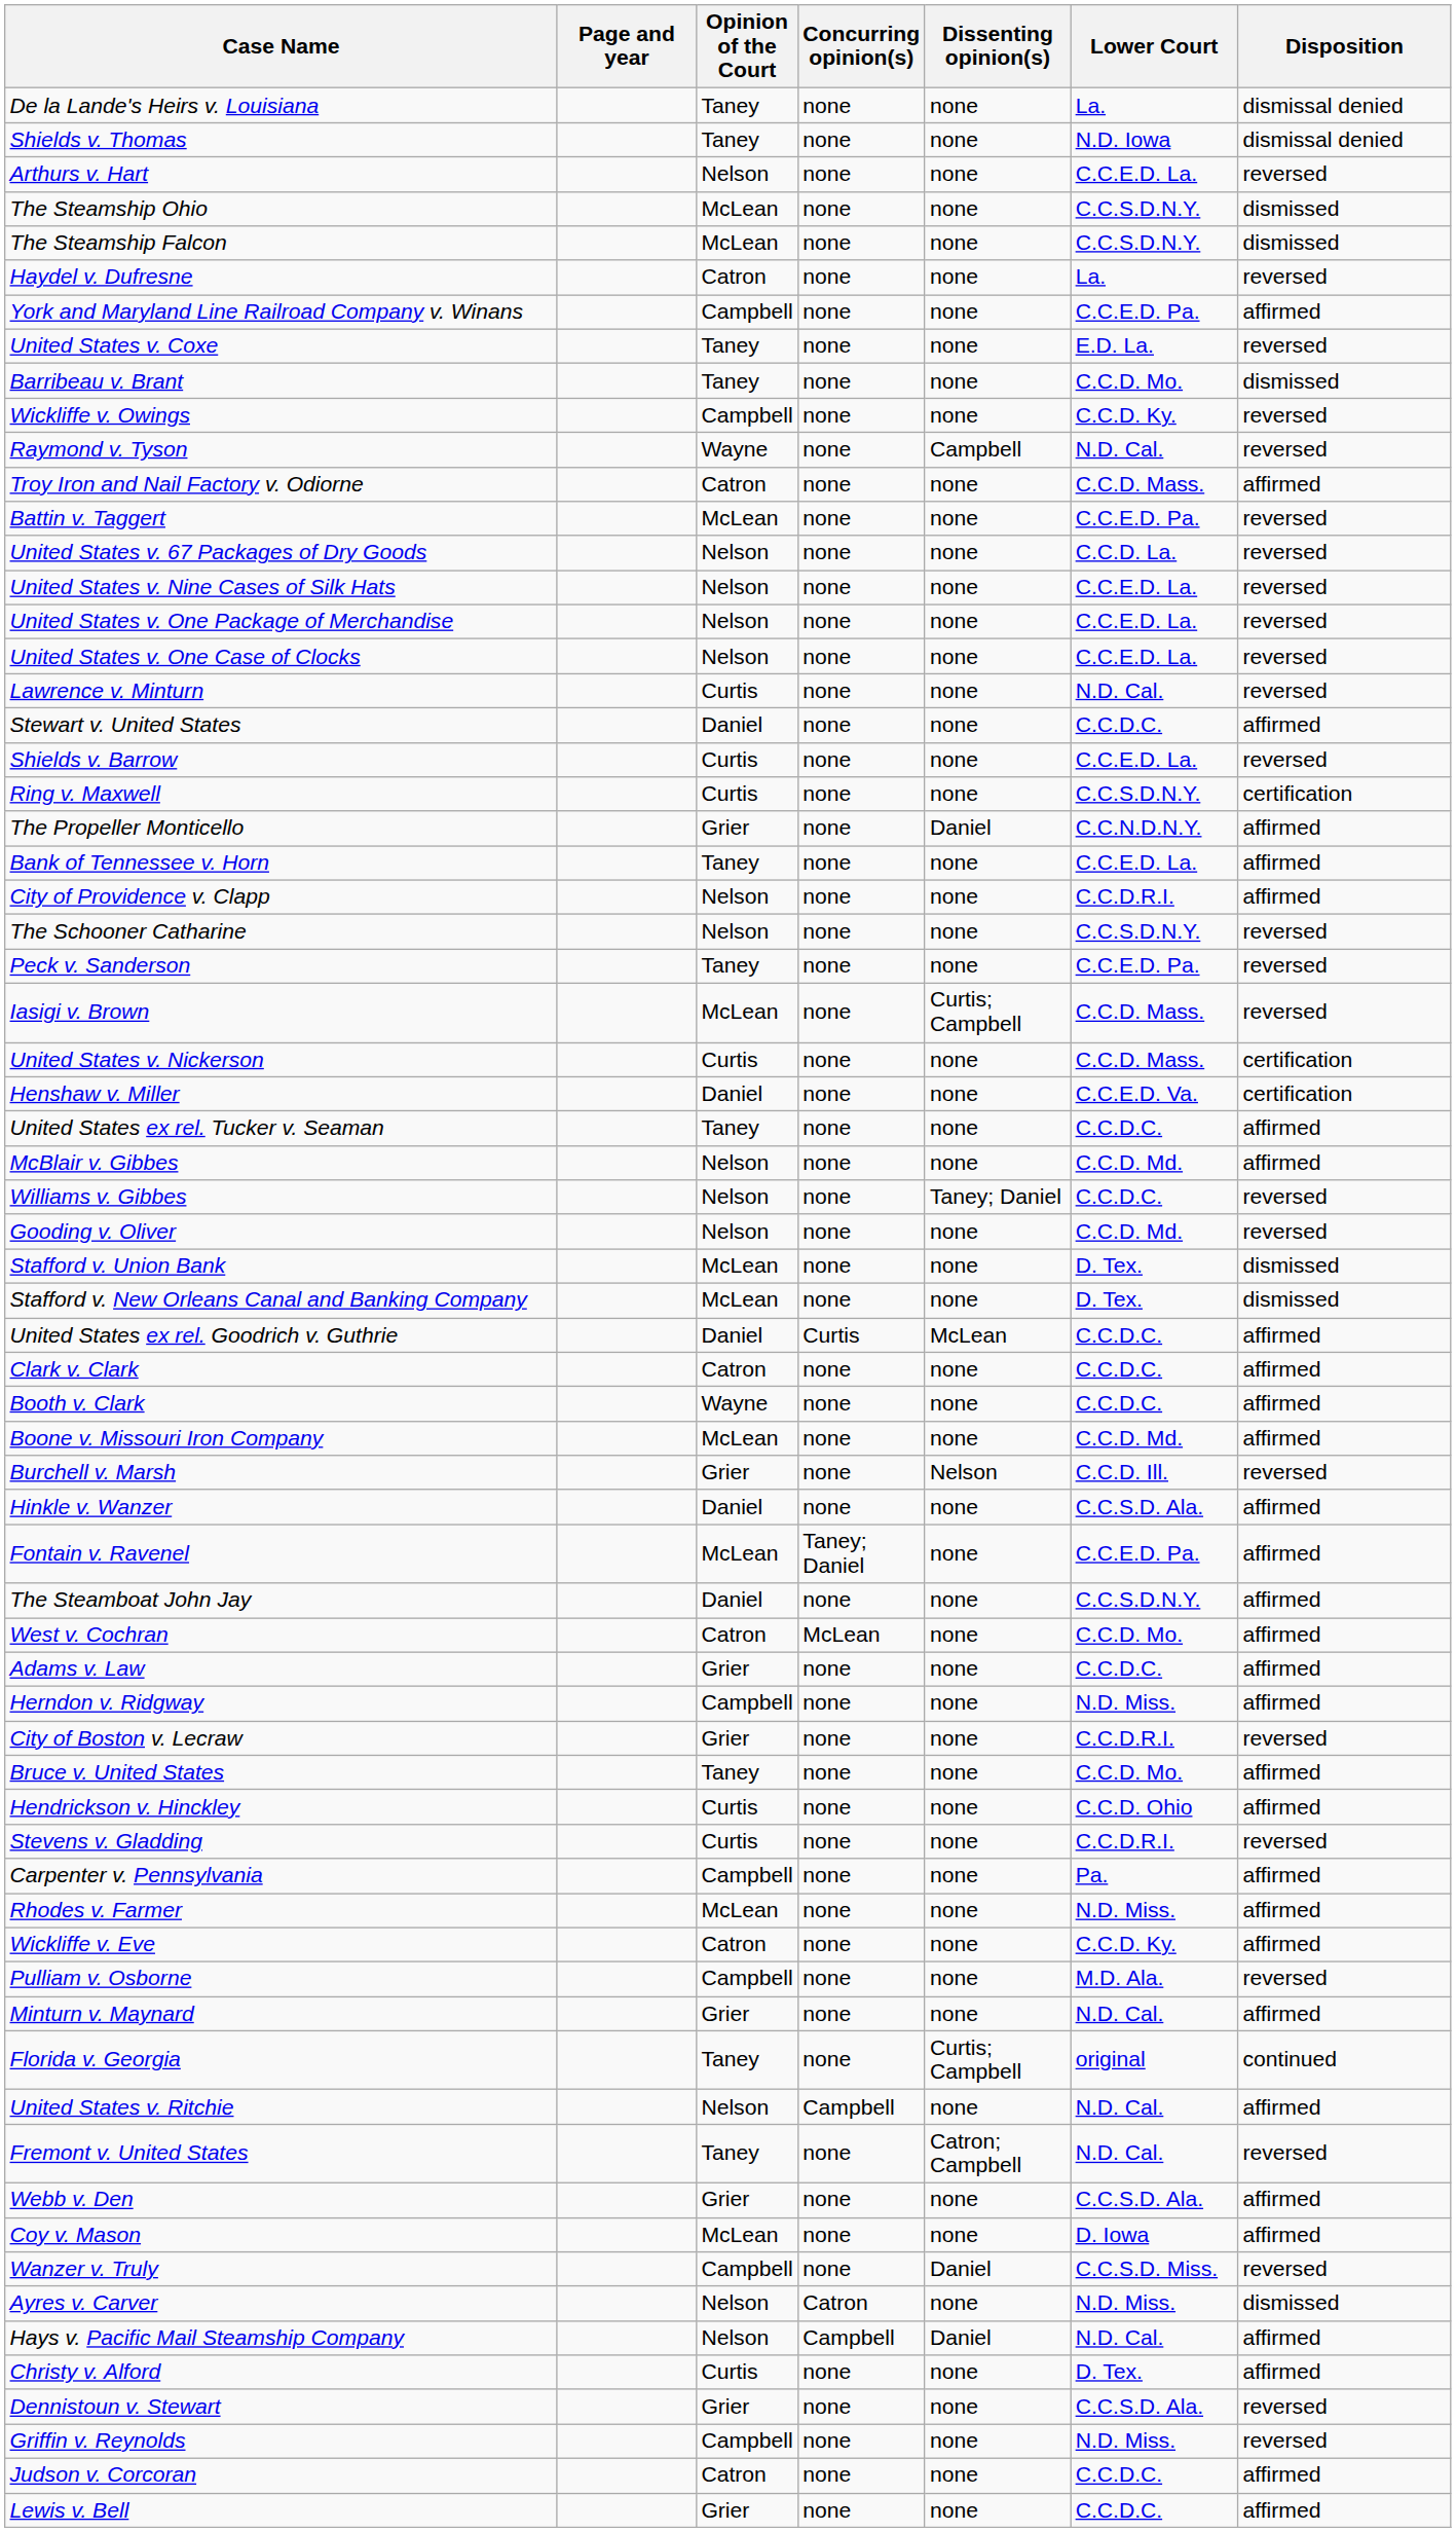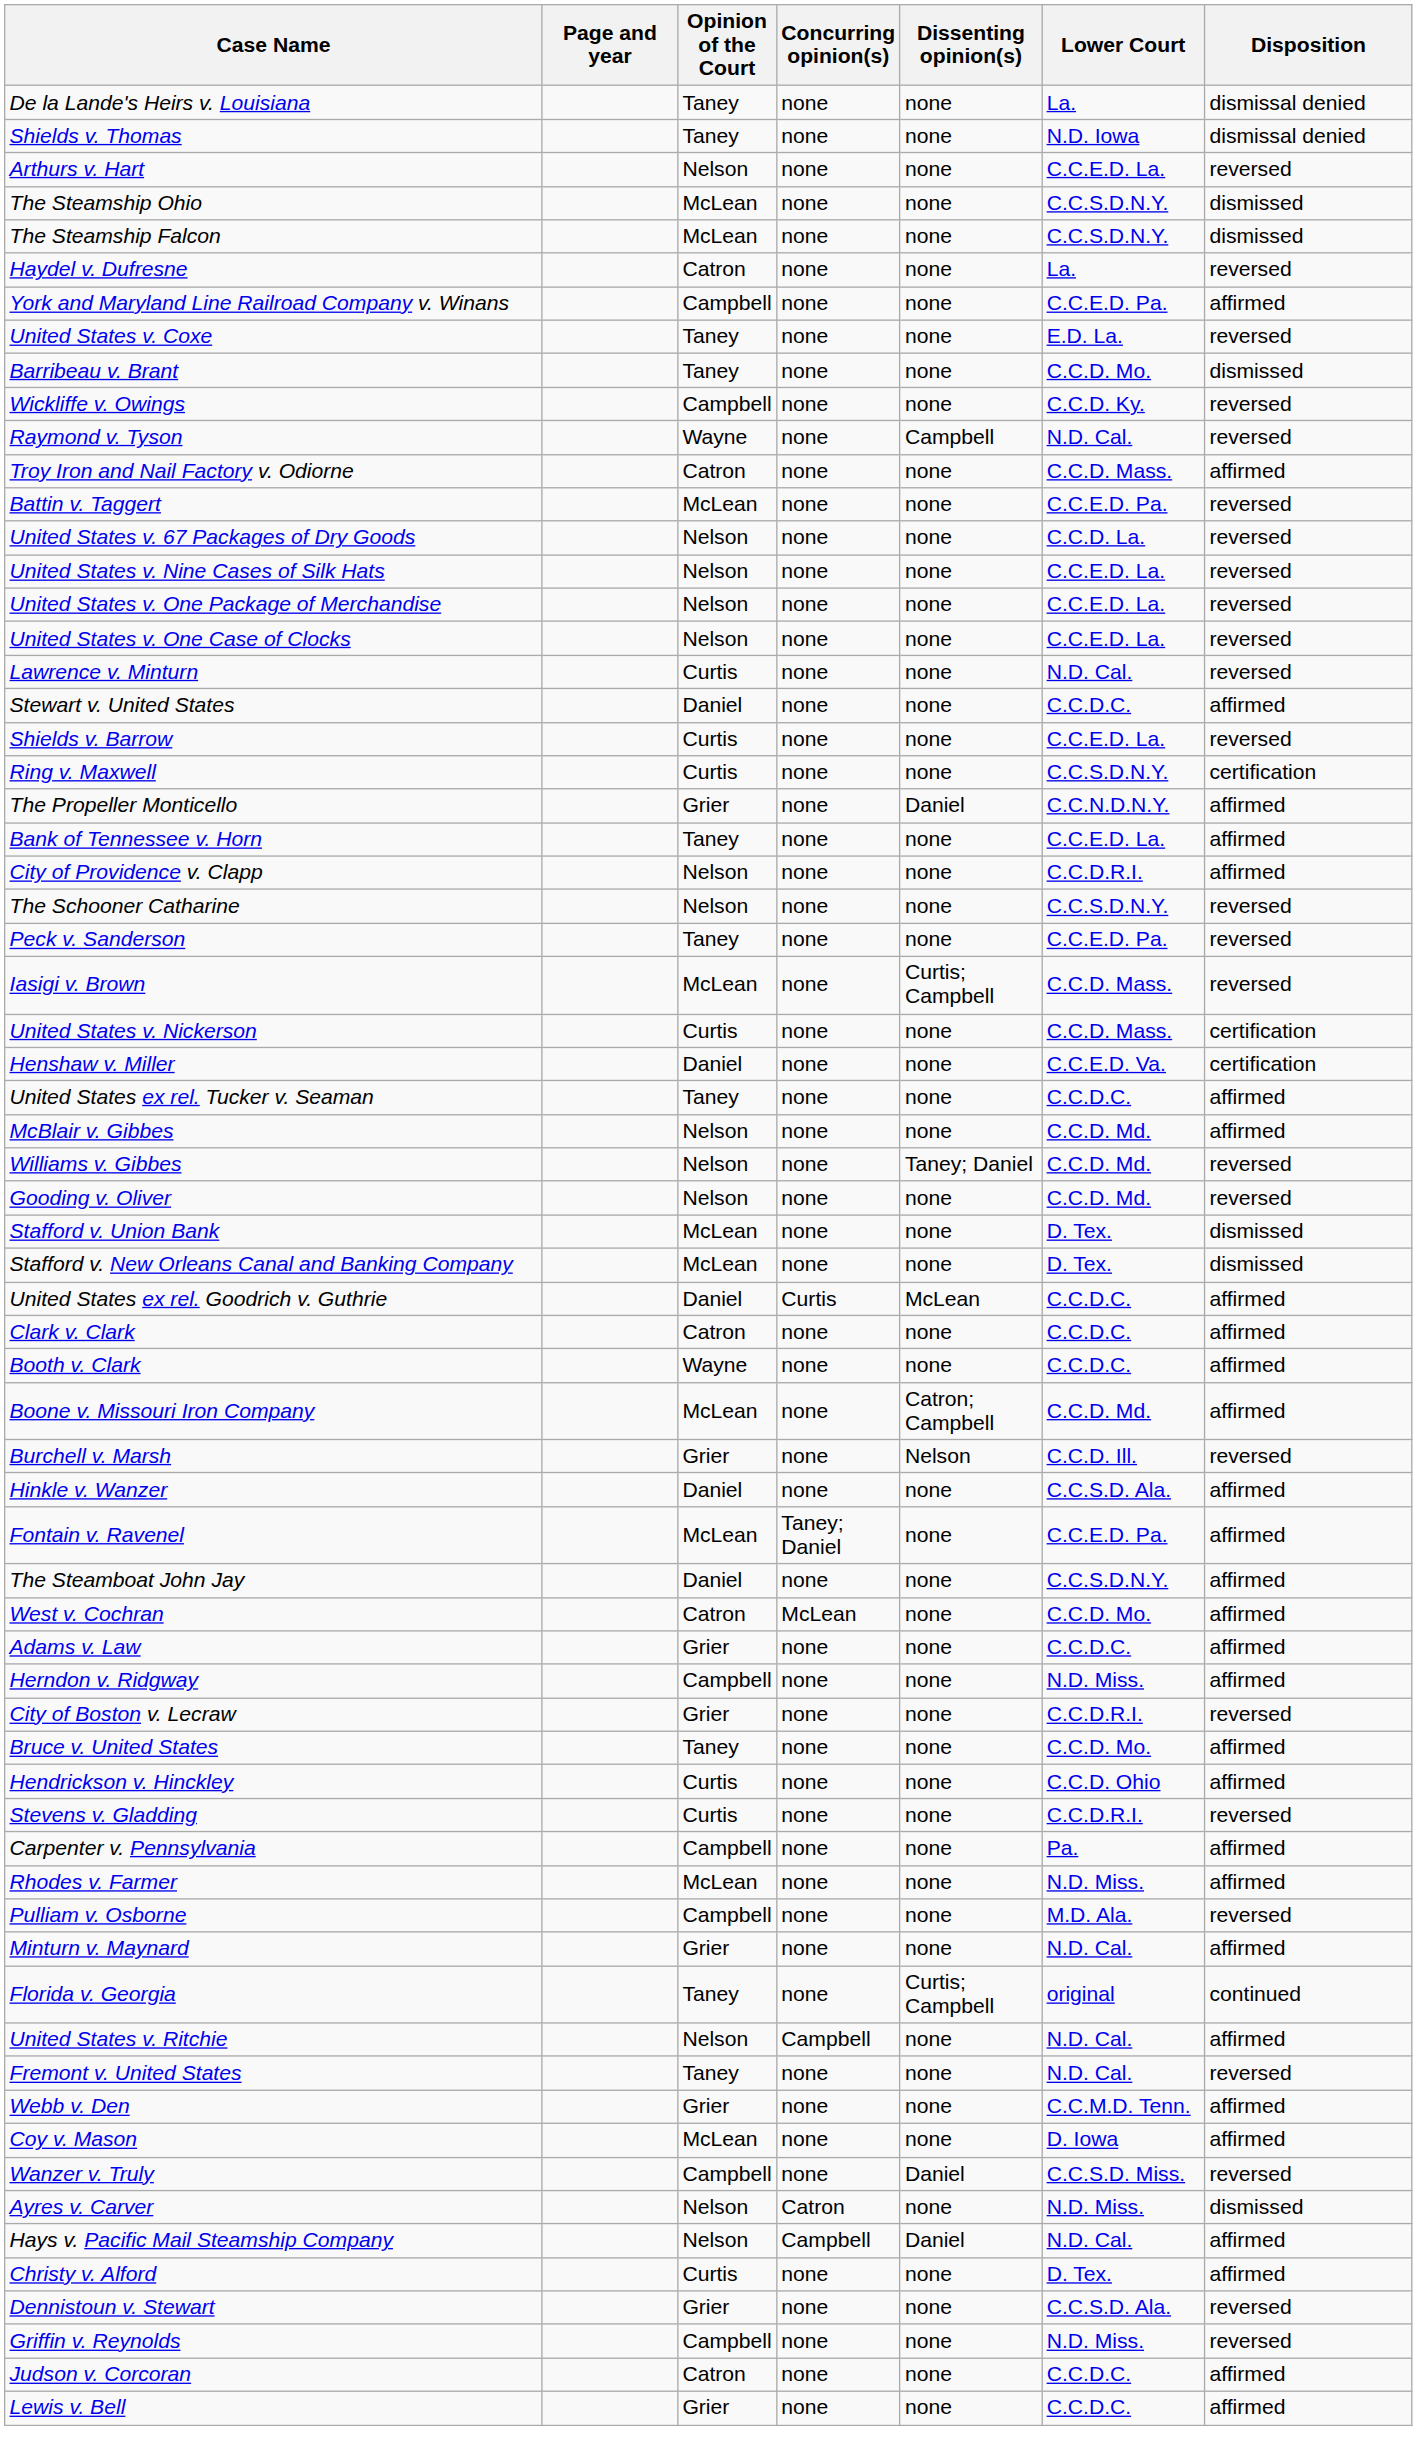Williams v. Gibbes | Lower Court: C.C.D.C. -> C.C.D. Md.
Boone v. Missouri Iron Company | Dissenting opinion(s): none -> Catron; Campbell
- row: Wickliffe v. Eve | Catron | none | none | C.C.D. Ky. | affirmed
Fremont v. United States | Dissenting opinion(s): Catron; Campbell -> none
Webb v. Den | Lower Court: C.C.S.D. Ala. -> C.C.M.D. Tenn.
